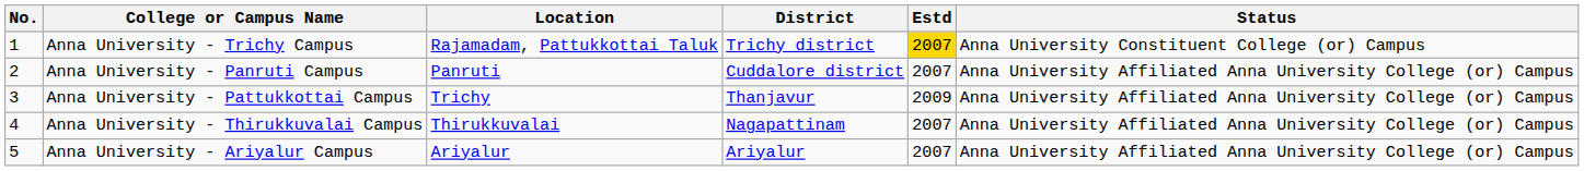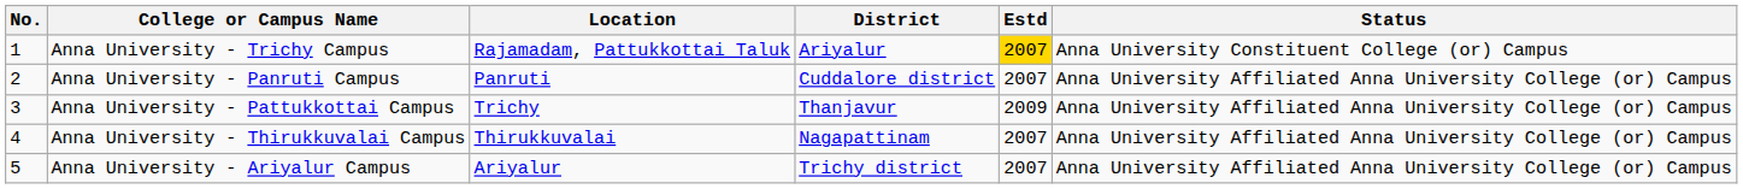Anna University - Trichy Campus | District: Trichy district -> Ariyalur
Anna University - Ariyalur Campus | District: Ariyalur -> Trichy district
